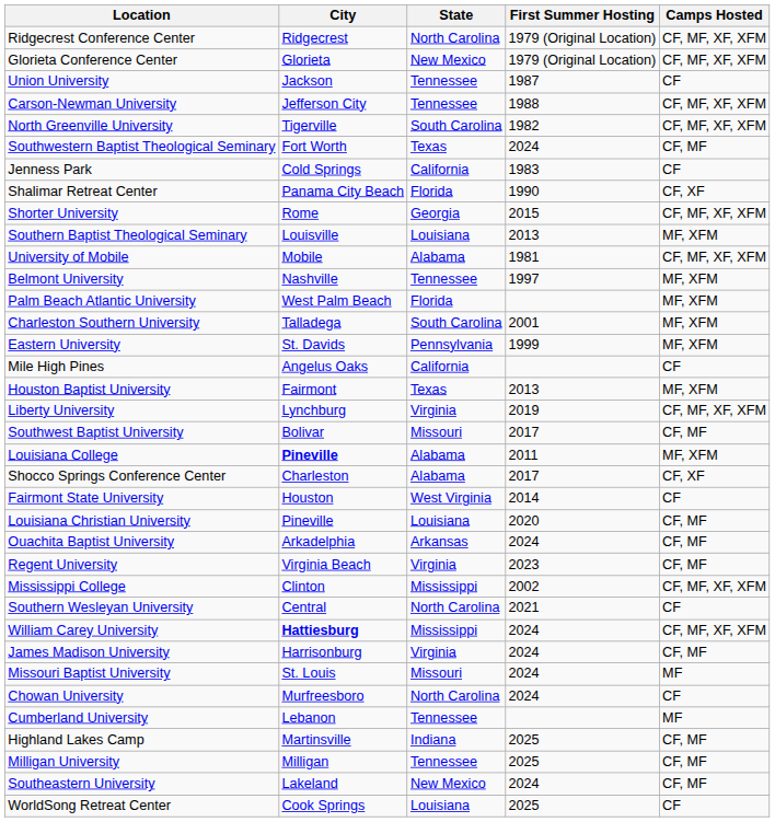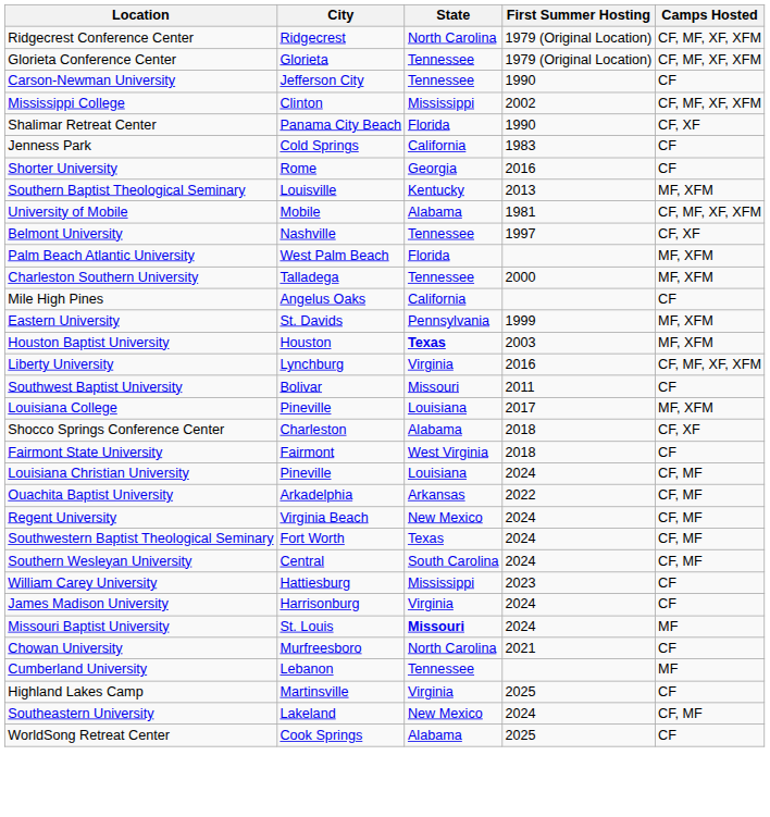Glorieta Conference Center | State: New Mexico -> Tennessee
- row: Union University | Jackson | Tennessee | 1987 | CF
Carson-Newman University | First Summer Hosting: 1988 -> 1990
Carson-Newman University | Camps Hosted: CF, MF, XF, XFM -> CF
- row: North Greenville University | Tigerville | South Carolina | 1982 | CF, MF, XF, XFM
rows swapped: Mississippi College <-> Southwestern Baptist Theological Seminary
rows swapped: Jenness Park <-> Shalimar Retreat Center
Shorter University | First Summer Hosting: 2015 -> 2016
Shorter University | Camps Hosted: CF, MF, XF, XFM -> CF
Southern Baptist Theological Seminary | State: Louisiana -> Kentucky
Belmont University | Camps Hosted: MF, XFM -> CF, XF
Charleston Southern University | State: South Carolina -> Tennessee
Charleston Southern University | First Summer Hosting: 2001 -> 2000
rows swapped: Mile High Pines <-> Eastern University
Houston Baptist University | City: Fairmont -> Houston
Houston Baptist University | State: normal -> bold
Houston Baptist University | First Summer Hosting: 2013 -> 2003
Liberty University | First Summer Hosting: 2019 -> 2016
Southwest Baptist University | First Summer Hosting: 2017 -> 2011
Southwest Baptist University | Camps Hosted: CF, MF -> CF
Louisiana College | City: bold -> normal
Louisiana College | State: Alabama -> Louisiana
Louisiana College | First Summer Hosting: 2011 -> 2017
Shocco Springs Conference Center | First Summer Hosting: 2017 -> 2018
Fairmont State University | City: Houston -> Fairmont
Fairmont State University | First Summer Hosting: 2014 -> 2018
Louisiana Christian University | First Summer Hosting: 2020 -> 2024
Ouachita Baptist University | First Summer Hosting: 2024 -> 2022
Regent University | State: Virginia -> New Mexico
Regent University | First Summer Hosting: 2023 -> 2024
Southern Wesleyan University | State: North Carolina -> South Carolina
Southern Wesleyan University | First Summer Hosting: 2021 -> 2024
Southern Wesleyan University | Camps Hosted: CF -> CF, MF
William Carey University | City: bold -> normal
William Carey University | First Summer Hosting: 2024 -> 2023
William Carey University | Camps Hosted: CF, MF, XF, XFM -> CF
James Madison University | Camps Hosted: CF, MF -> CF
Missouri Baptist University | State: normal -> bold
Chowan University | First Summer Hosting: 2024 -> 2021
Highland Lakes Camp | State: Indiana -> Virginia
Highland Lakes Camp | Camps Hosted: CF, MF -> CF
- row: Milligan University | Milligan | Tennessee | 2025 | CF, MF
WorldSong Retreat Center | State: Louisiana -> Alabama
